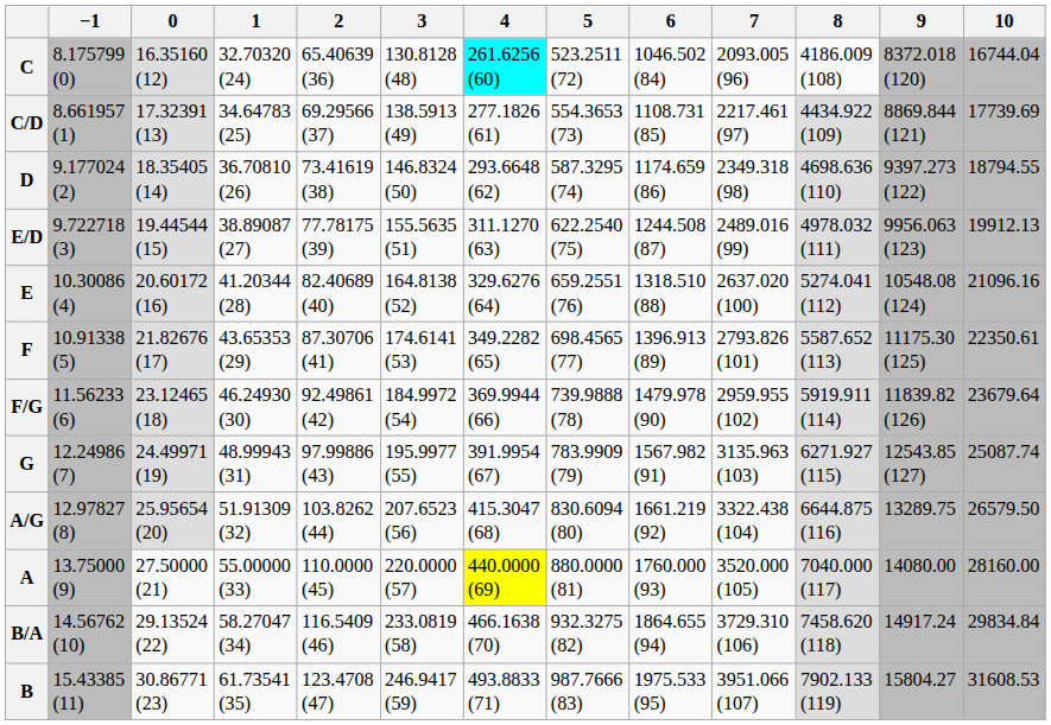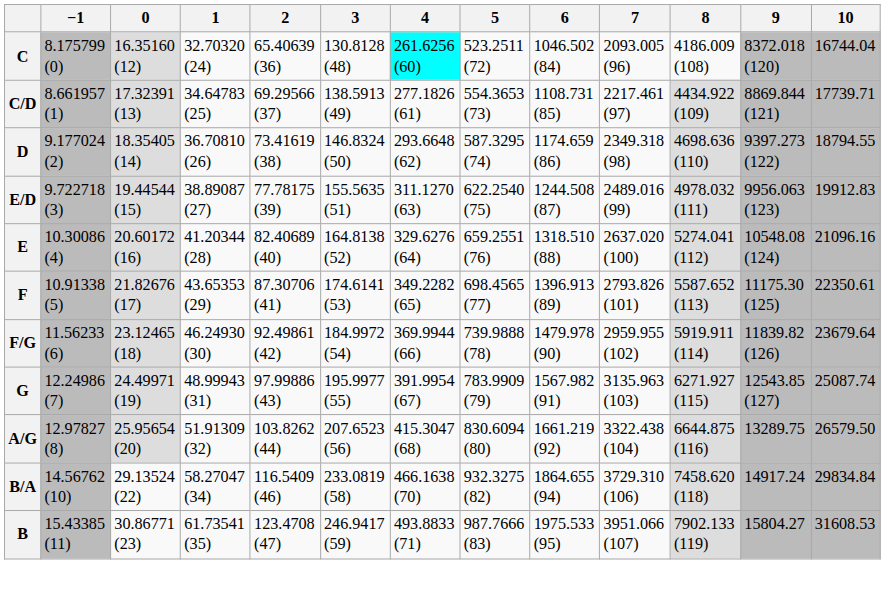C/D | 10: 17739.69 -> 17739.71
E/D | 10: 19912.13 -> 19912.83
- row: A | 13.75000 (9) | 27.50000 (21) | 55.00000 (33) | 110.0000 (45) | 220.0000 (57) | 440.0000 (69) | 880.0000 (81) | 1760.000 (93) | 3520.000 (105) | 7040.000 (117) | 14080.00 | 28160.00
